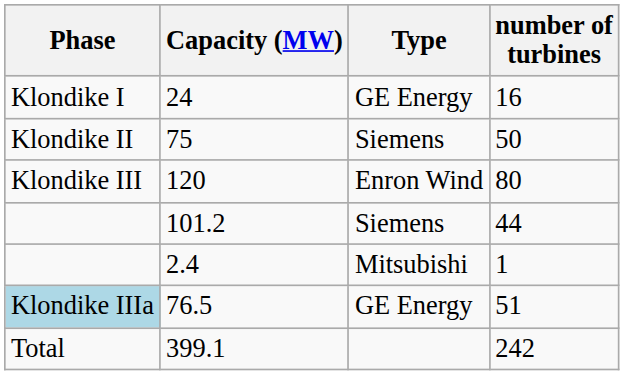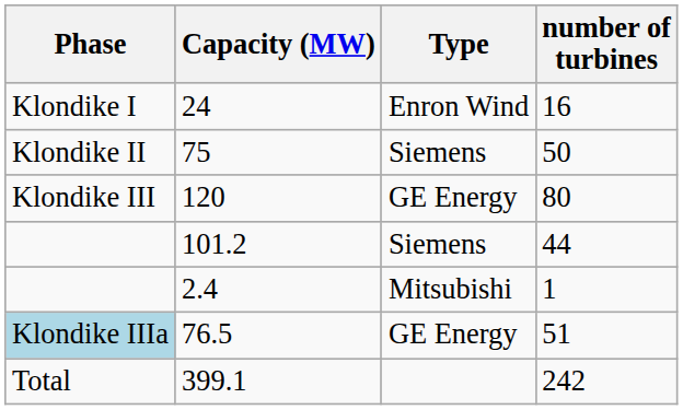24 | Type: GE Energy -> Enron Wind
120 | Type: Enron Wind -> GE Energy
